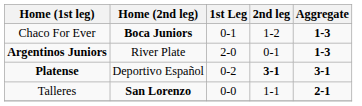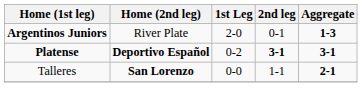- row: Chaco For Ever | Boca Juniors | 0-1 | 1-2 | 1-3
Platense | Home (2nd leg): normal -> bold
